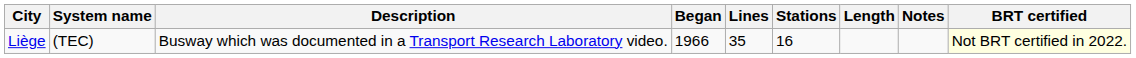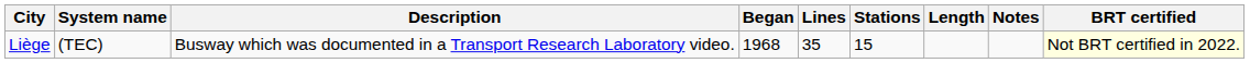Liège | Began: 1966 -> 1968
Liège | Stations: 16 -> 15
